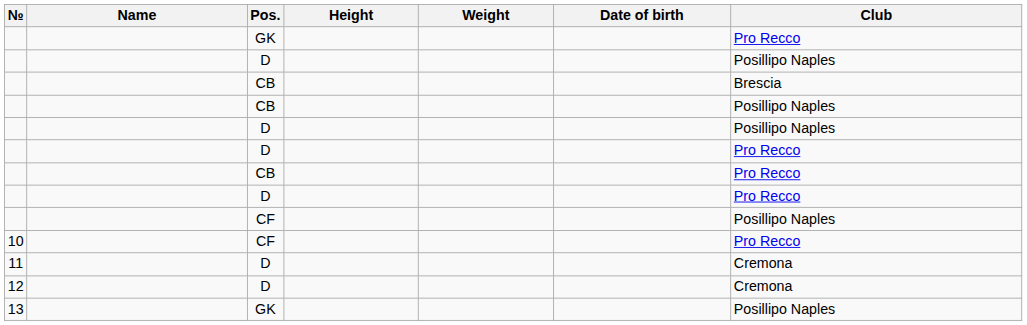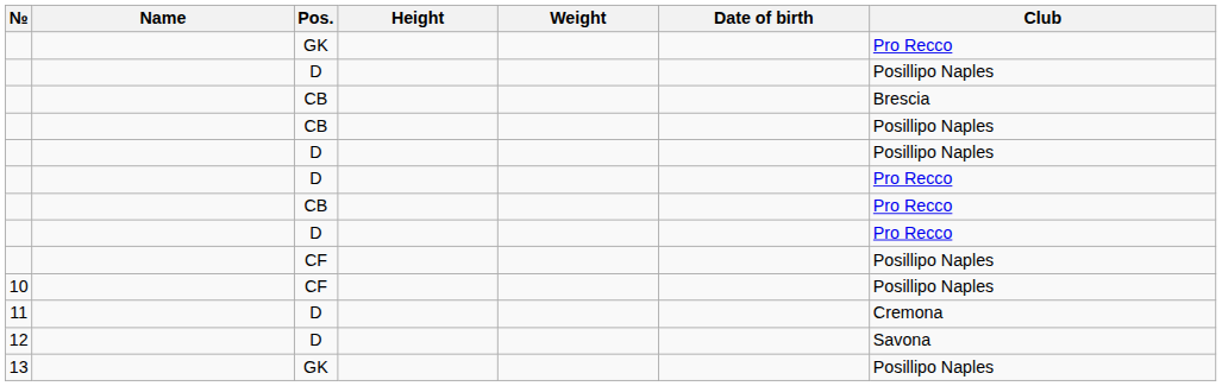10 | Club: Pro Recco -> Posillipo Naples
12 | Club: Cremona -> Savona
